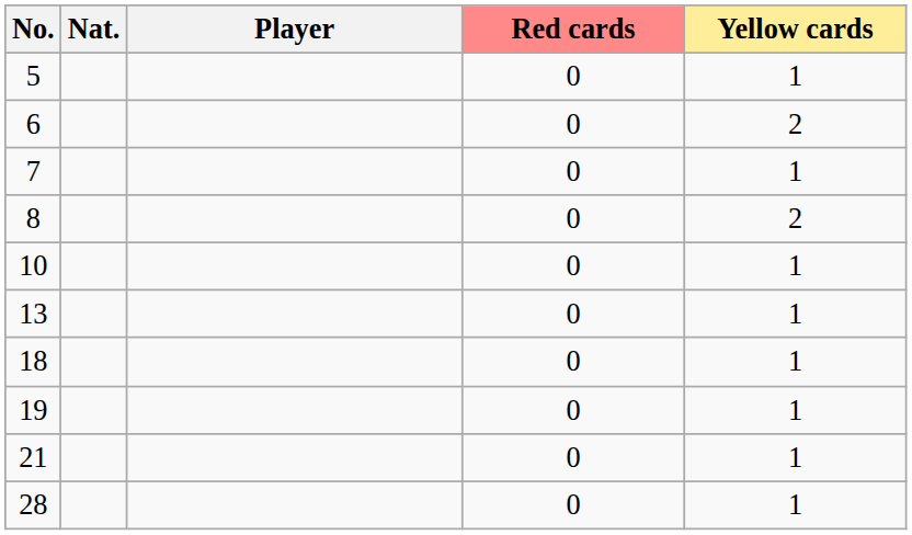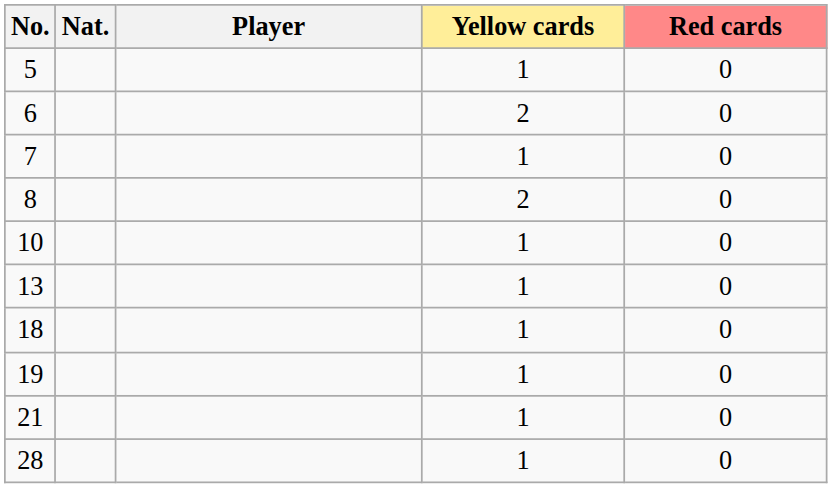columns swapped: Yellow cards <-> Red cards
